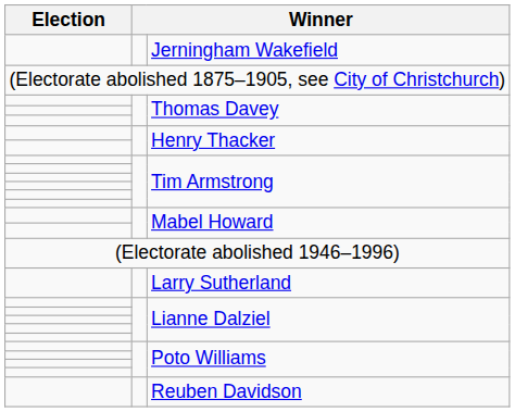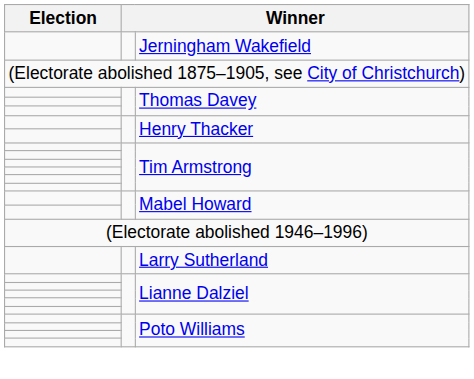- row: Reuben Davidson
